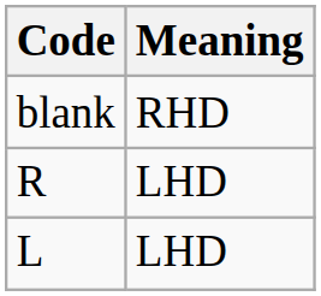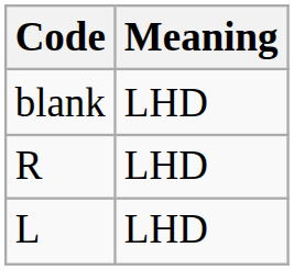blank | Meaning: RHD -> LHD
